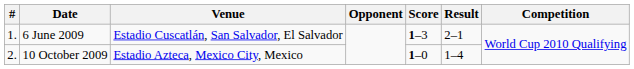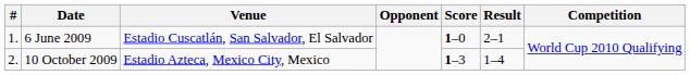6 June 2009 | Score: 1–3 -> 1–0
10 October 2009 | Score: 1–0 -> 1–3
